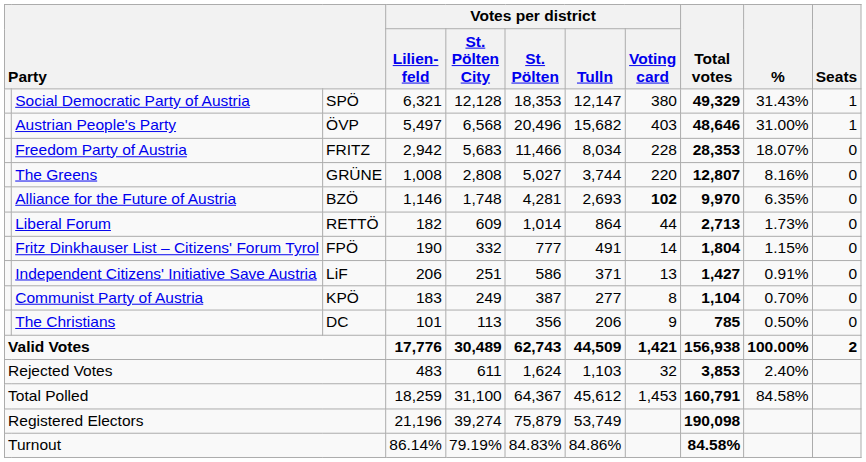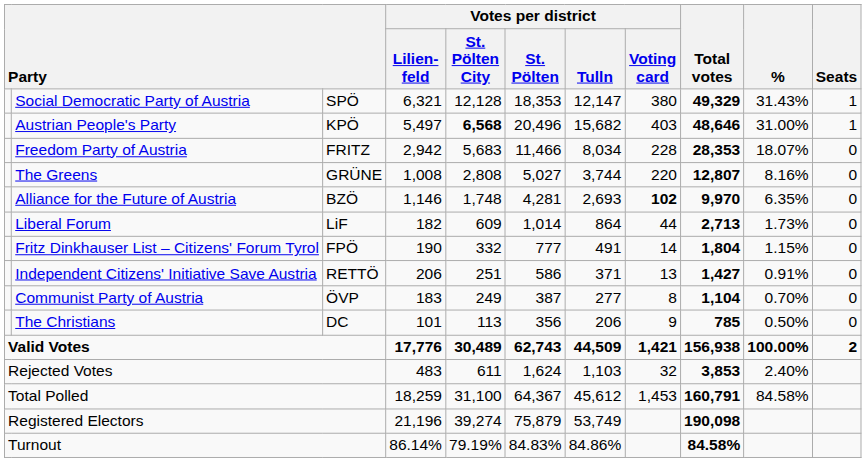Austrian People's Party | column 3: ÖVP -> KPÖ
Austrian People's Party | Votes per district / St. Pölten City: normal -> bold
Liberal Forum | column 3: RETTÖ -> LiF
Independent Citizens' Initiative Save Austria | column 3: LiF -> RETTÖ
Communist Party of Austria | column 3: KPÖ -> ÖVP
